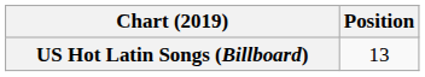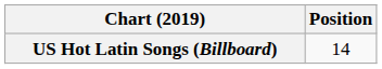US Hot Latin Songs (Billboard) | Position: 13 -> 14
